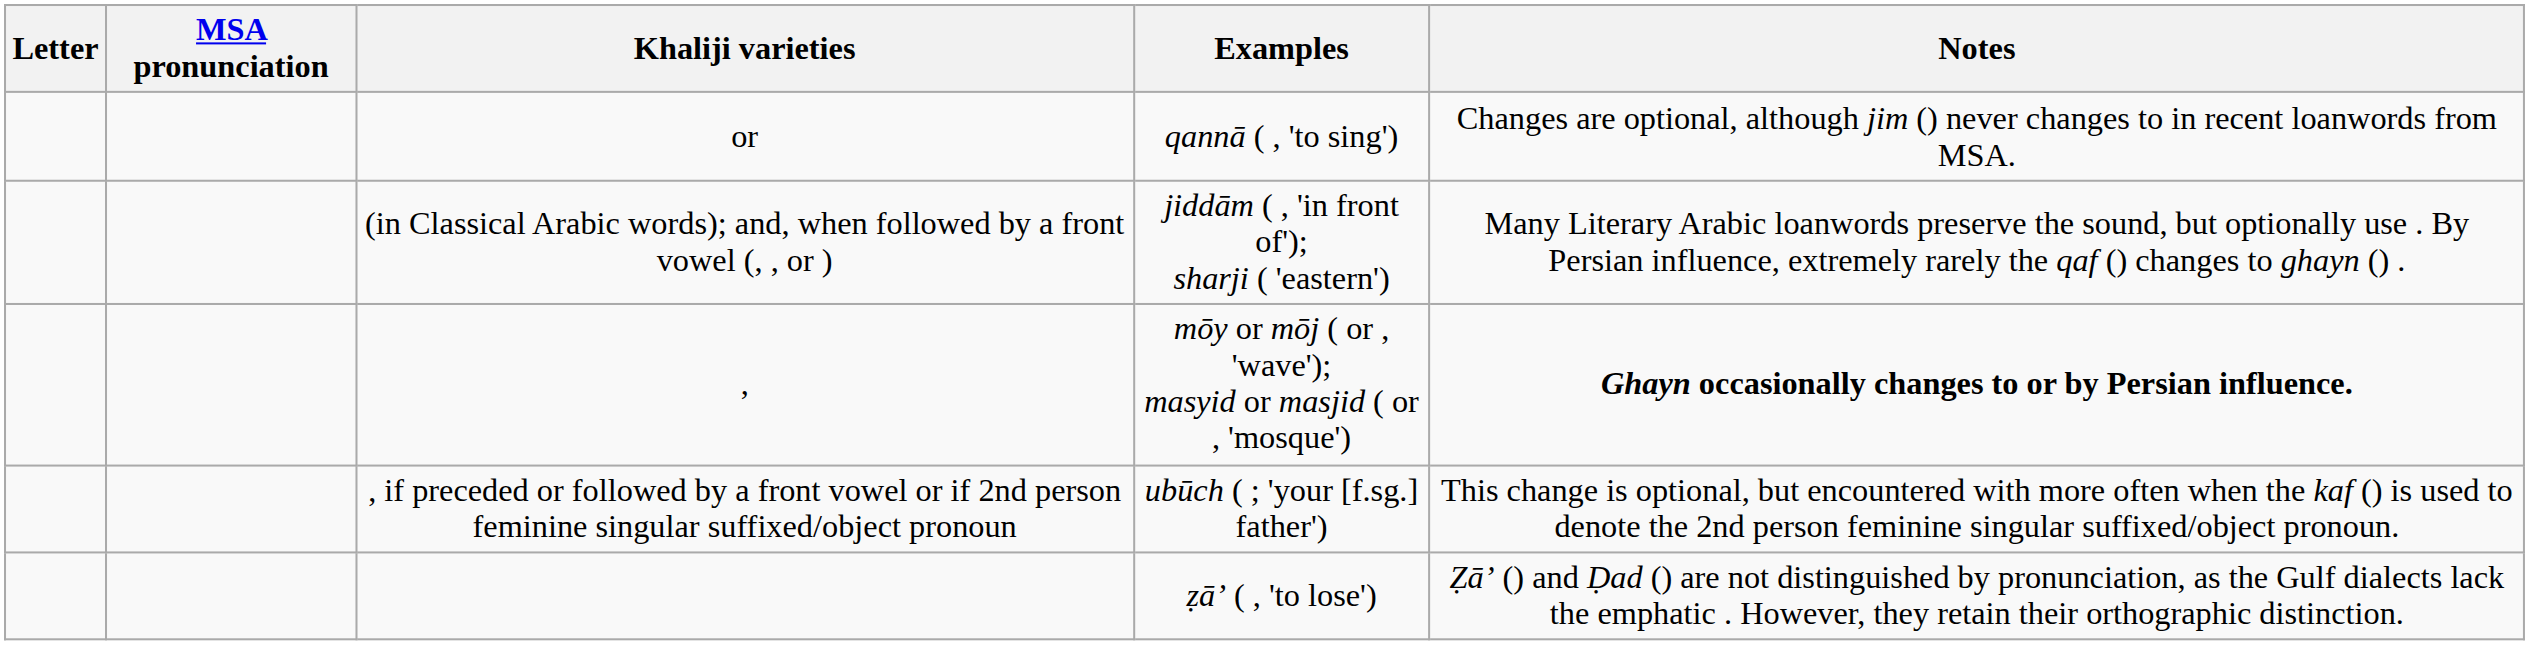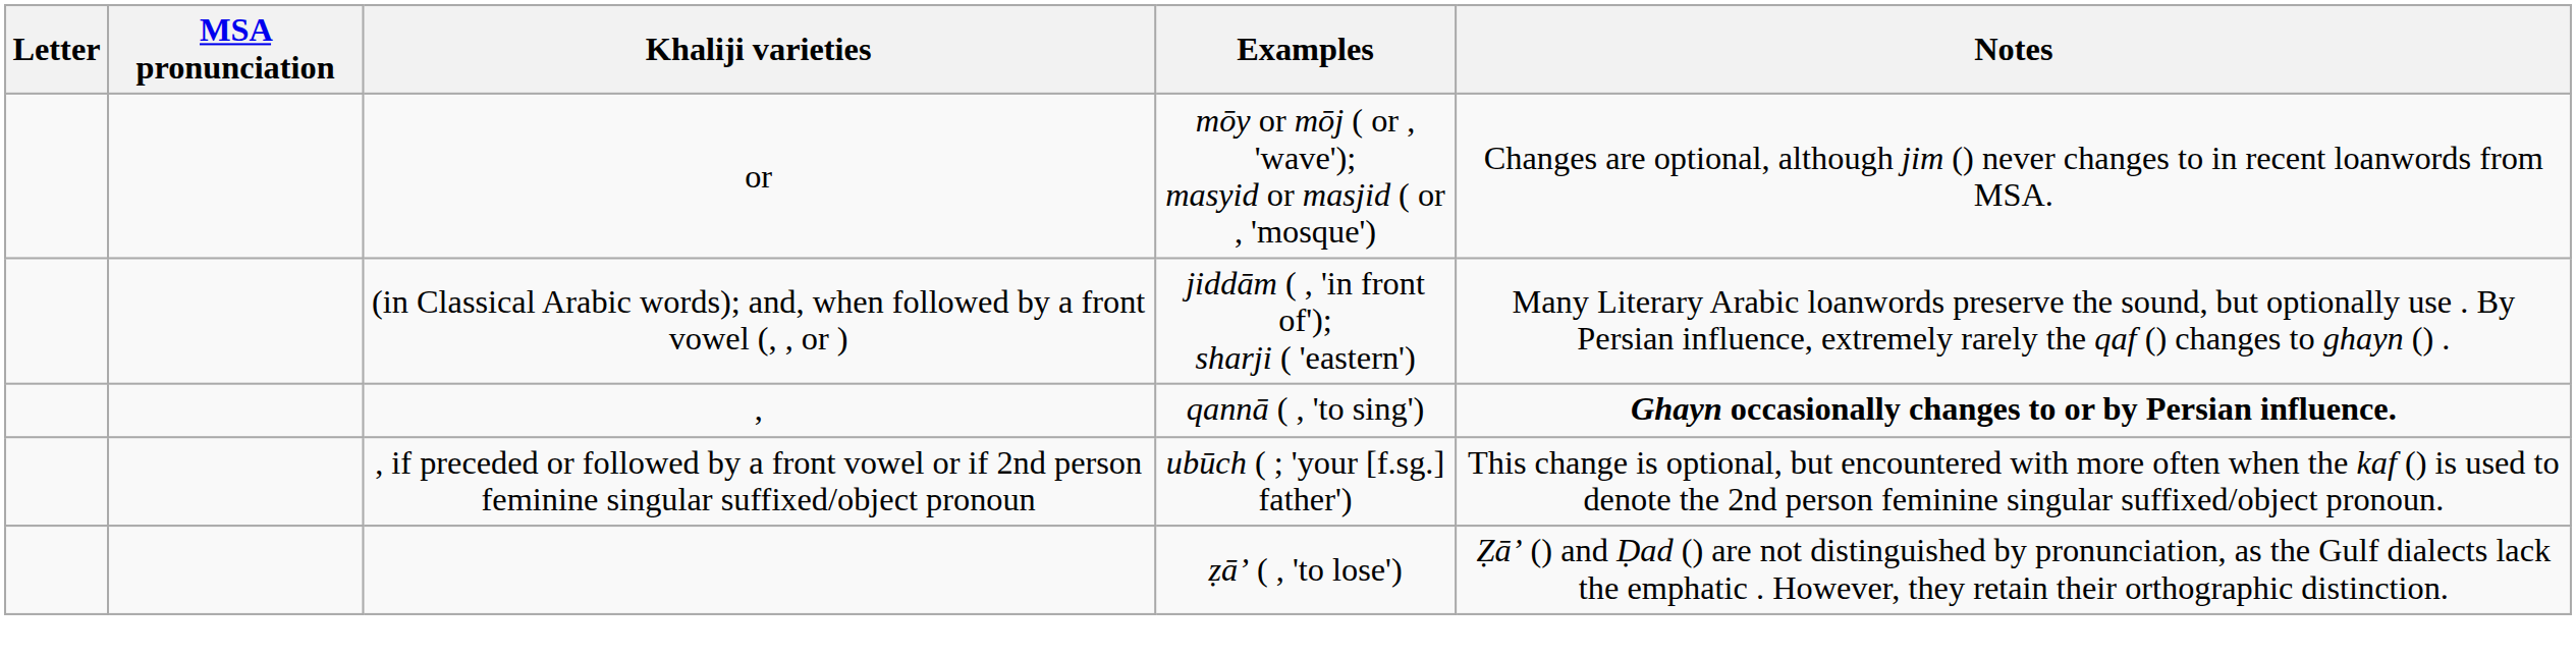or | Examples: qannā ( , 'to sing') -> mōy or mōj ( or , 'wave'); masyid or masjid ( or , 'mosque')
, | Examples: mōy or mōj ( or , 'wave'); masyid or masjid ( or , 'mosque') -> qannā ( , 'to sing')
